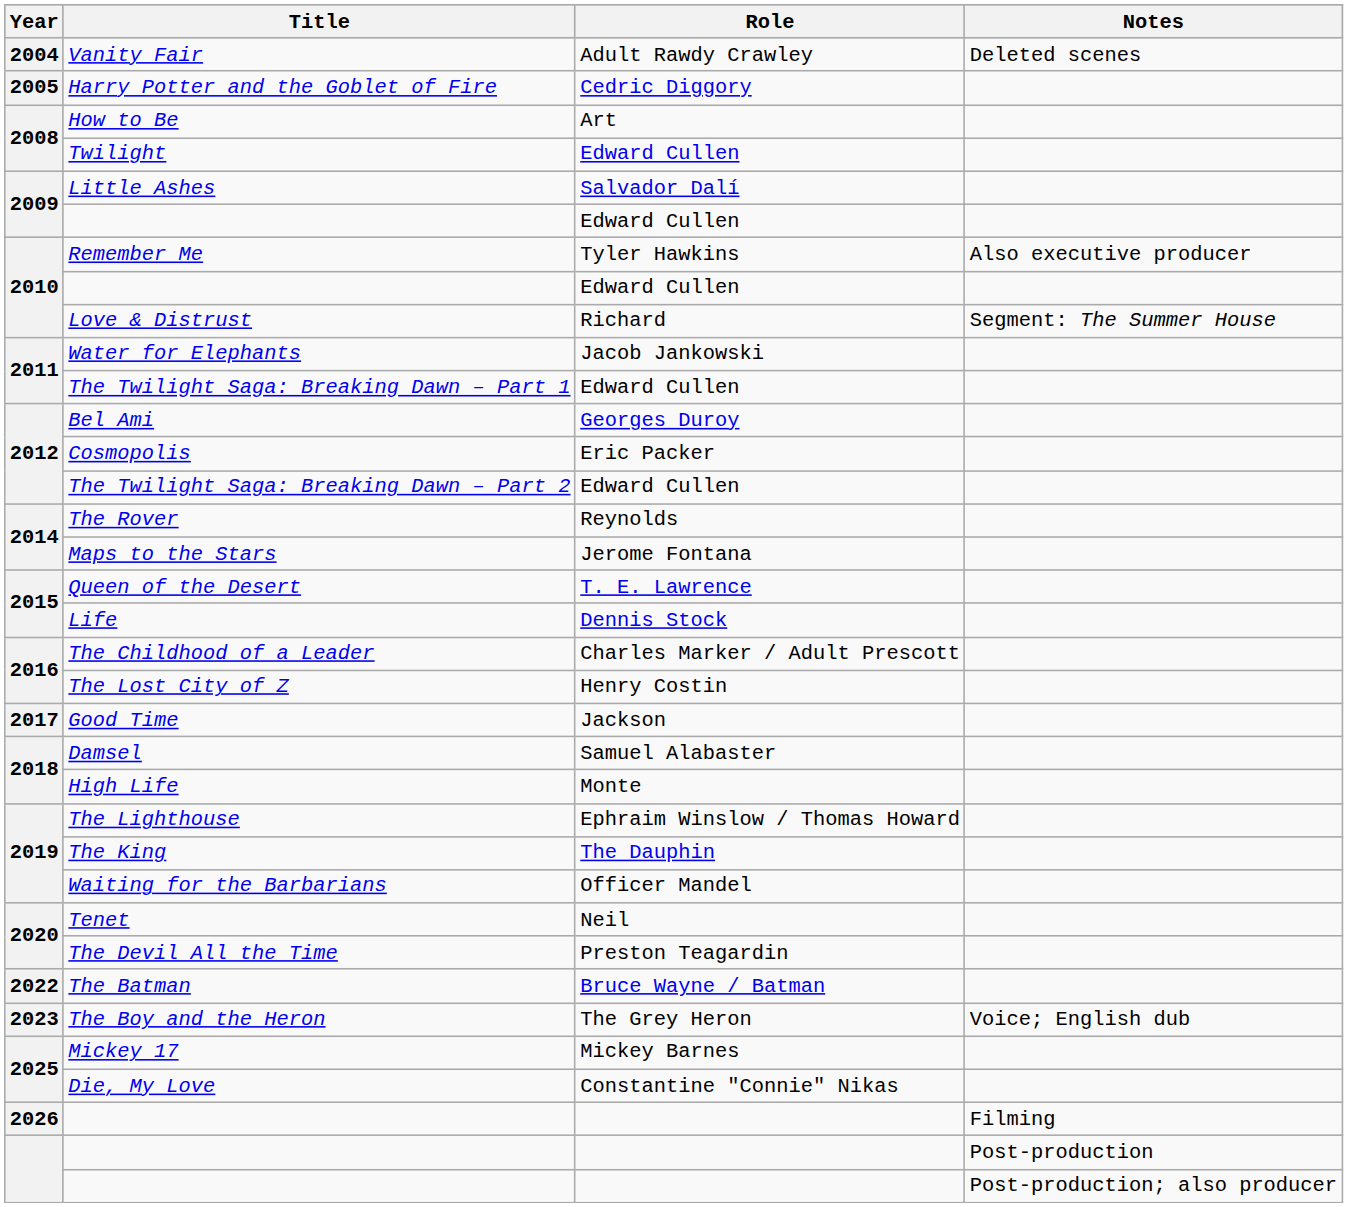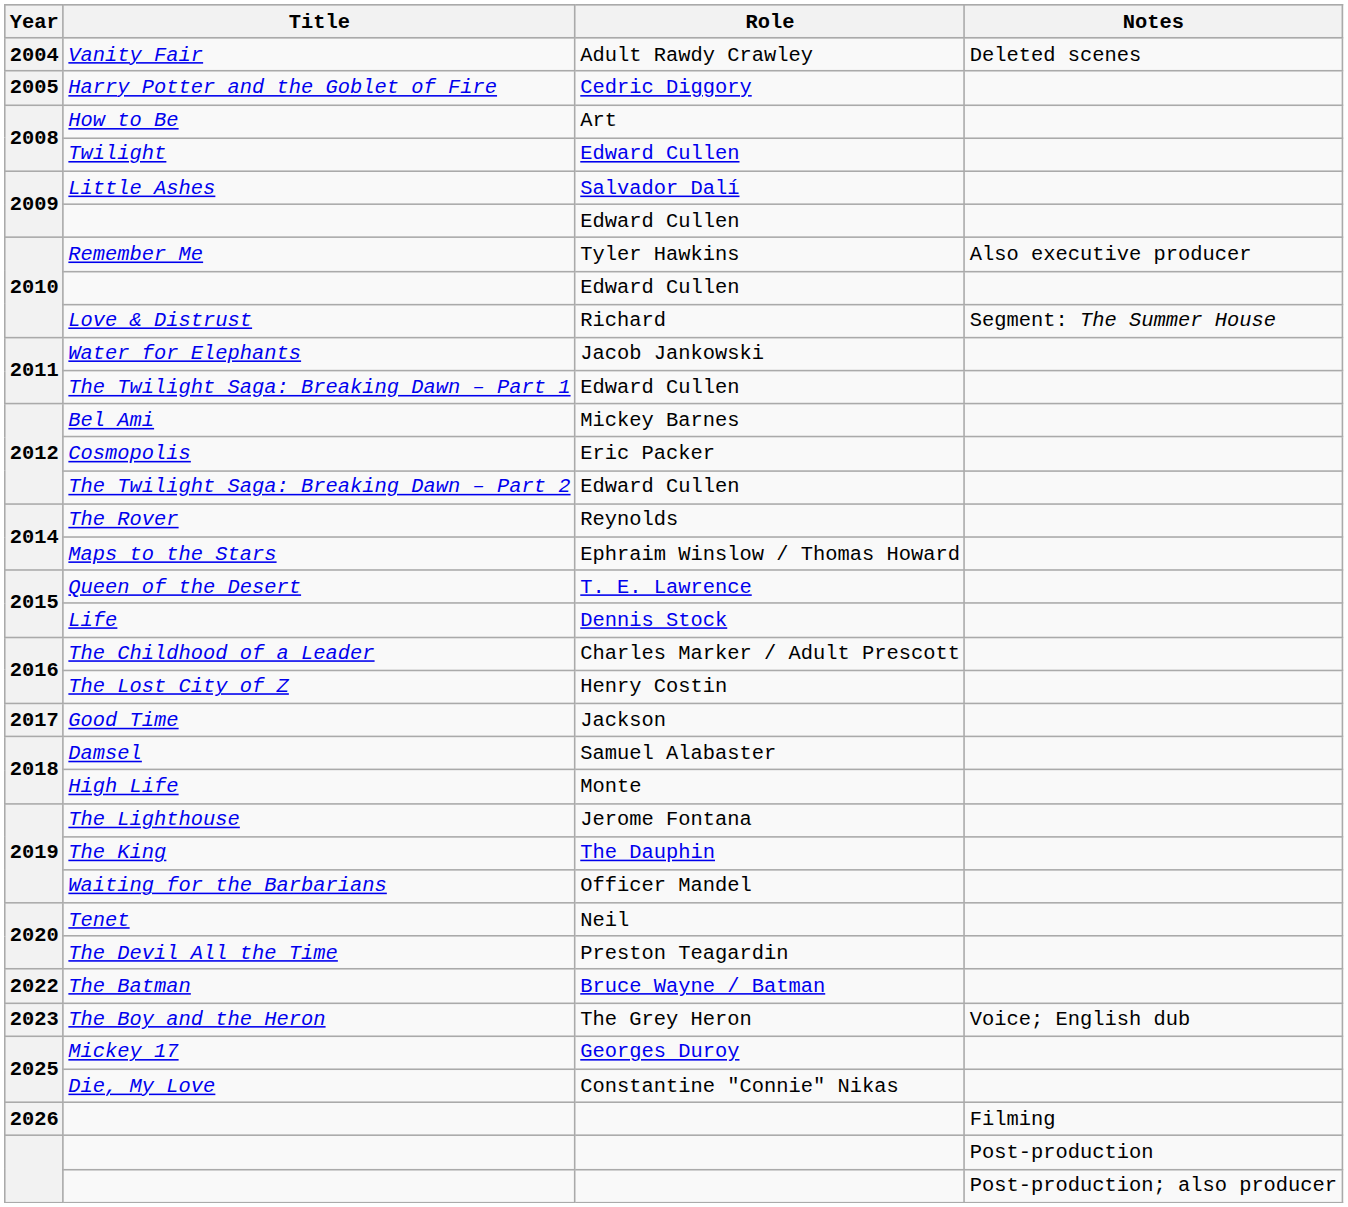Bel Ami | Role: Georges Duroy -> Mickey Barnes
Maps to the Stars | Role: Jerome Fontana -> Ephraim Winslow / Thomas Howard
The Lighthouse | Role: Ephraim Winslow / Thomas Howard -> Jerome Fontana
Mickey 17 | Role: Mickey Barnes -> Georges Duroy
